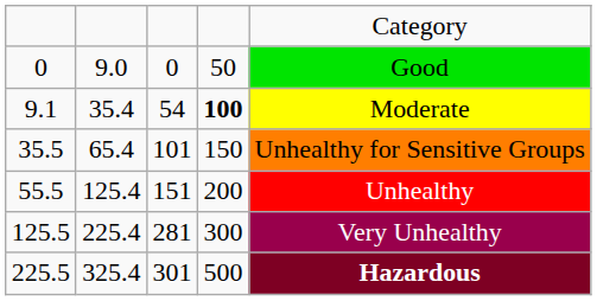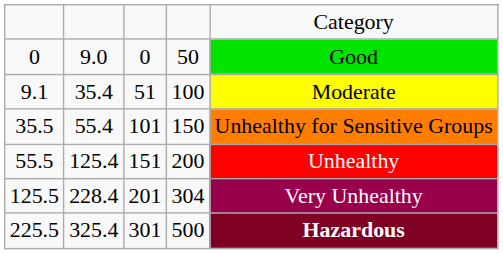9.1 | column 3: 54 -> 51
9.1 | column 4: bold -> normal
35.5 | column 2: 65.4 -> 55.4
125.5 | column 2: 225.4 -> 228.4
125.5 | column 3: 281 -> 201
125.5 | column 4: 300 -> 304
